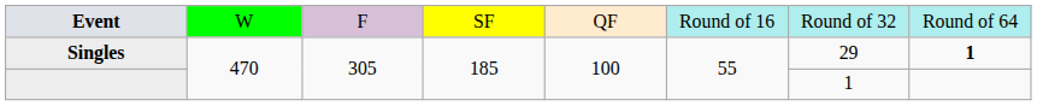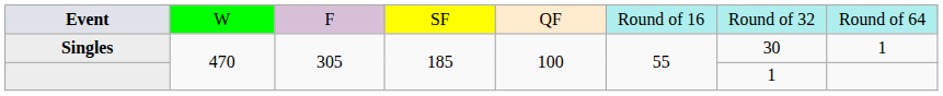Singles | column 7: 29 -> 30
Singles | column 8: bold -> normal
